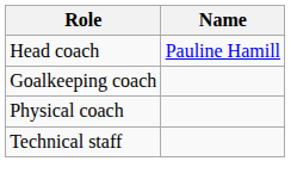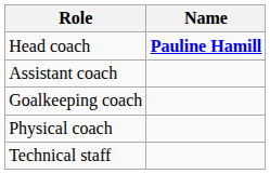Head coach | Name: normal -> bold
+ row: Assistant coach
